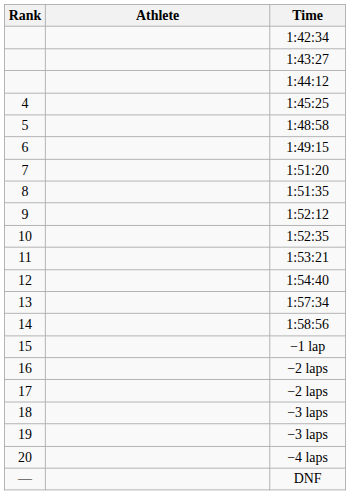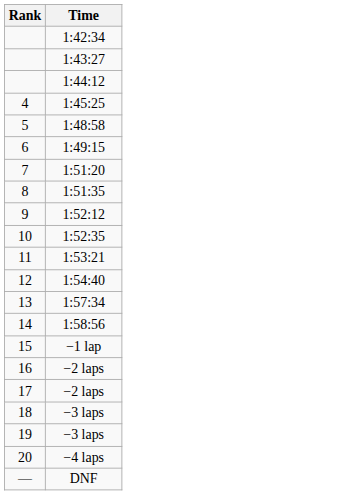- column: Athlete
